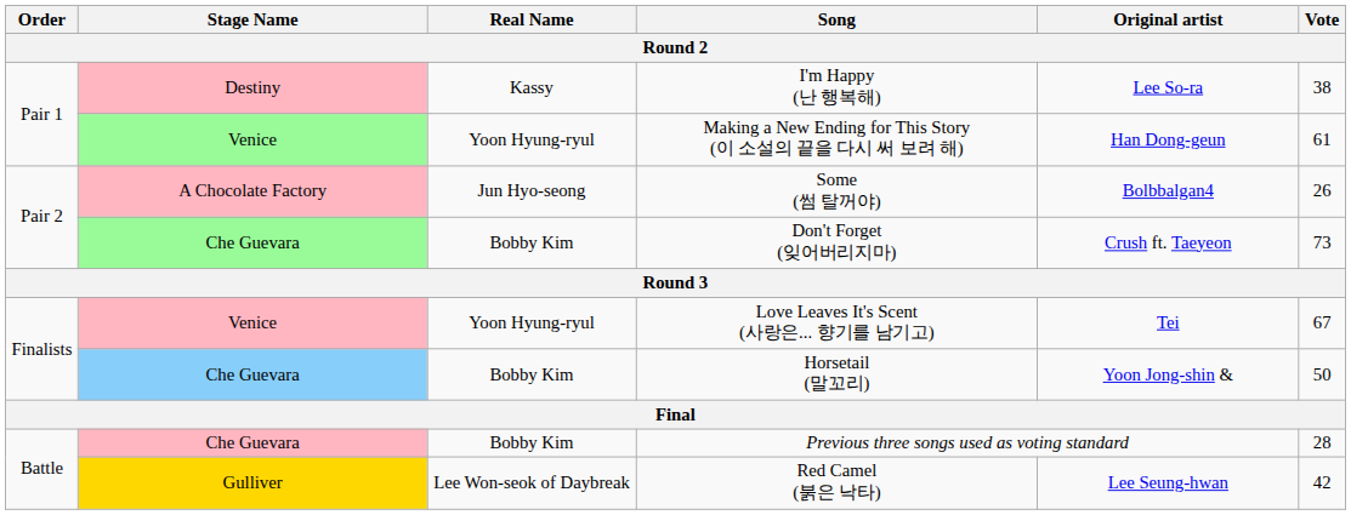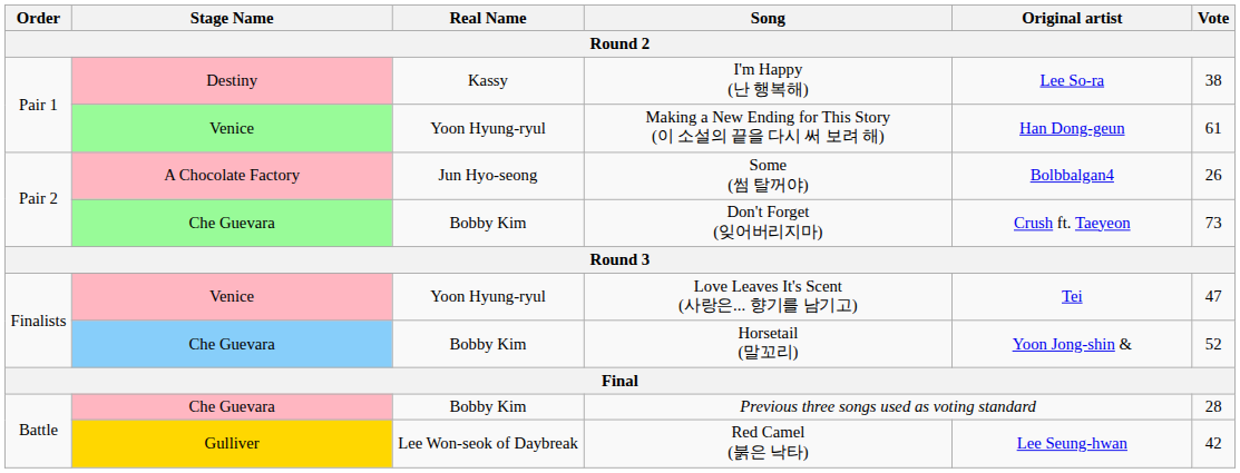Love Leaves It's Scent (사랑은... 향기를 남기고) | Vote: 67 -> 47
Horsetail (말꼬리) | Vote: 50 -> 52
